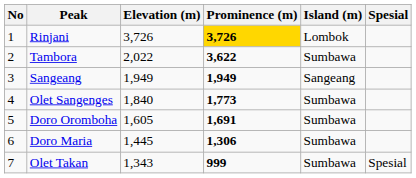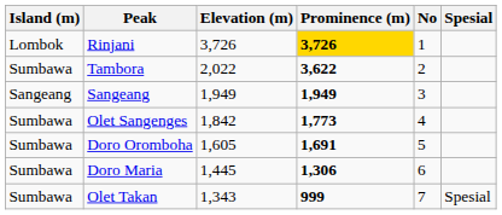columns swapped: No <-> Island (m)
Olet Sangenges | Elevation (m): 1,840 -> 1,842
